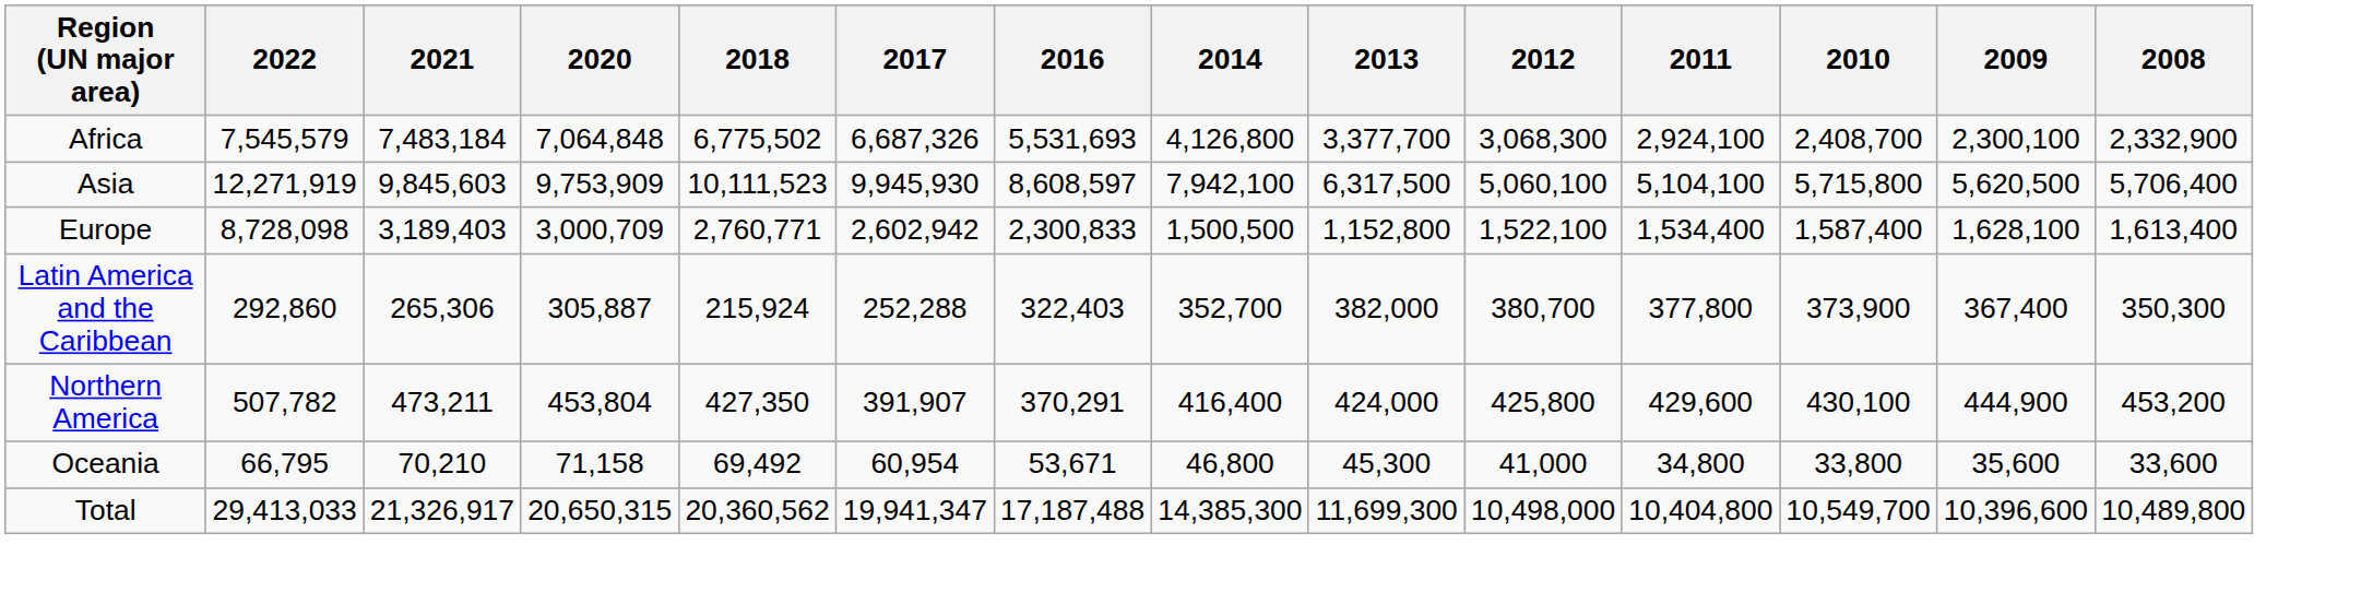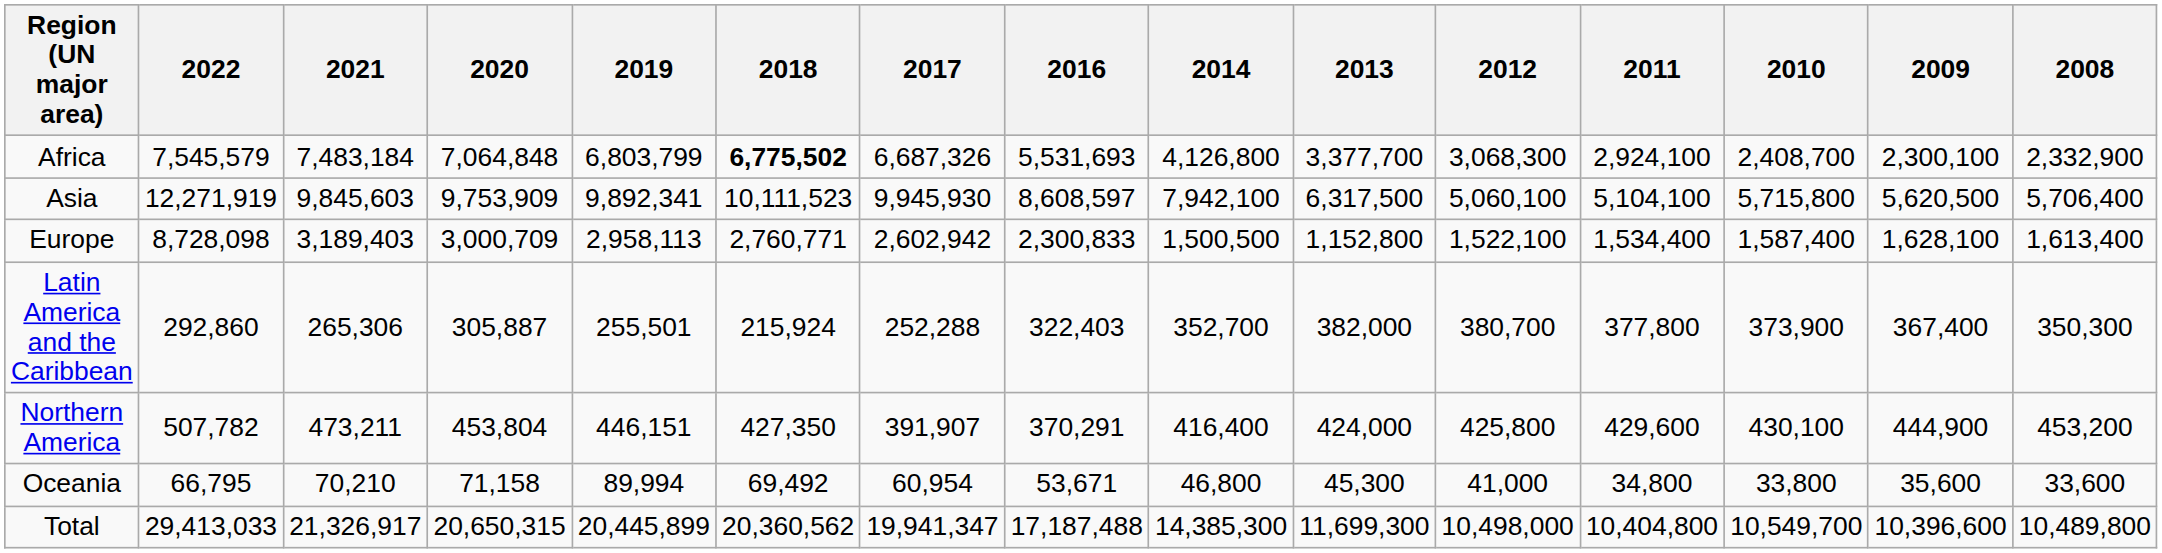+ column: 2019 | 6,803,799 | 9,892,341 | 2,958,113 | 255,501 | 446,151 | 89,994 | 20,445,899
Africa | 2018: normal -> bold
